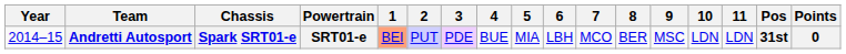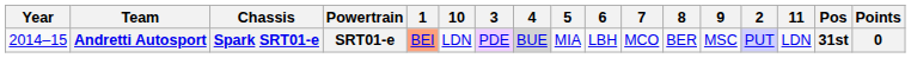columns swapped: 2 <-> 10
Andretti Autosport | 4: no background -> lightgrey background
